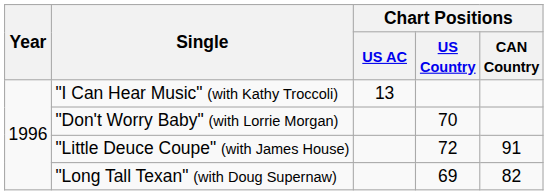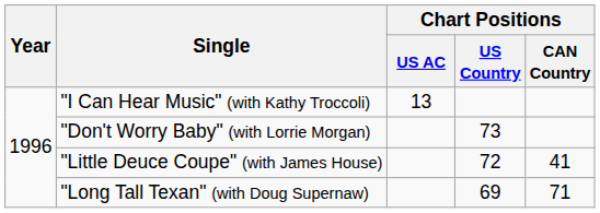"Don't Worry Baby" (with Lorrie Morgan) | Chart Positions / US Country: 70 -> 73
"Little Deuce Coupe" (with James House) | Chart Positions / CAN Country: 91 -> 41
"Long Tall Texan" (with Doug Supernaw) | Chart Positions / CAN Country: 82 -> 71
